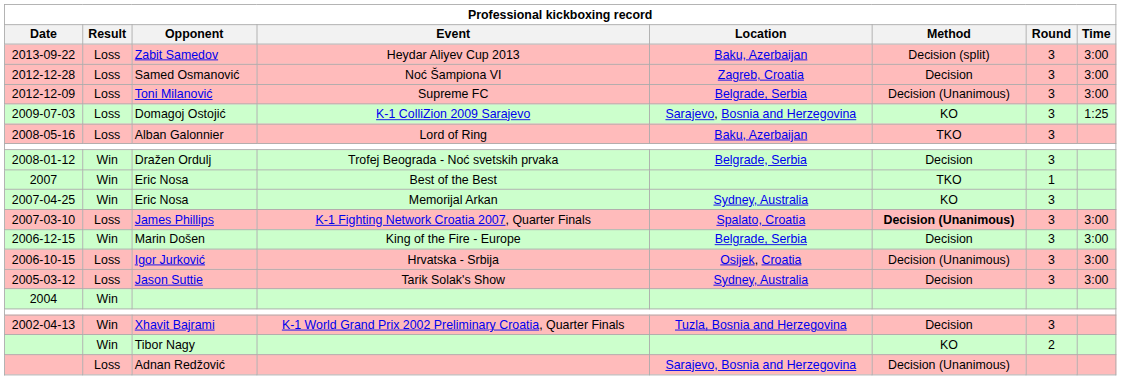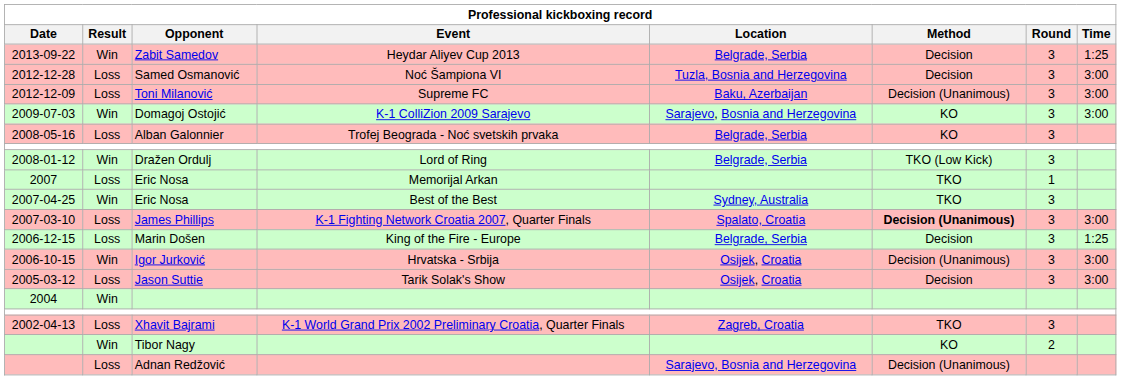Zabit Samedov | Result: Loss -> Win
Zabit Samedov | Location: Baku, Azerbaijan -> Belgrade, Serbia
Zabit Samedov | Method: Decision (split) -> Decision
Zabit Samedov | Time: 3:00 -> 1:25
Samed Osmanović | Location: Zagreb, Croatia -> Tuzla, Bosnia and Herzegovina
Toni Milanović | Location: Belgrade, Serbia -> Baku, Azerbaijan
Domagoj Ostojić | Result: Loss -> Win
Domagoj Ostojić | Time: 1:25 -> 3:00
Alban Galonnier | Event: Lord of Ring -> Trofej Beograda - Noć svetskih prvaka
Alban Galonnier | Location: Baku, Azerbaijan -> Belgrade, Serbia
Alban Galonnier | Method: TKO -> KO
Dražen Ordulj | Event: Trofej Beograda - Noć svetskih prvaka -> Lord of Ring
Dražen Ordulj | Method: Decision -> TKO (Low Kick)
2007 / Eric Nosa | Result: Win -> Loss
2007 / Eric Nosa | Event: Best of the Best -> Memorijal Arkan
2007-04-25 / Eric Nosa | Event: Memorijal Arkan -> Best of the Best
2007-04-25 / Eric Nosa | Method: KO -> TKO
Marin Došen | Result: Win -> Loss
Marin Došen | Time: 3:00 -> 1:25
Igor Jurković | Result: Loss -> Win
Jason Suttie | Location: Sydney, Australia -> Osijek, Croatia
Xhavit Bajrami | Result: Win -> Loss
Xhavit Bajrami | Location: Tuzla, Bosnia and Herzegovina -> Zagreb, Croatia
Xhavit Bajrami | Method: Decision -> TKO
